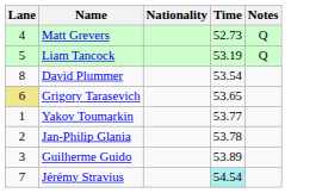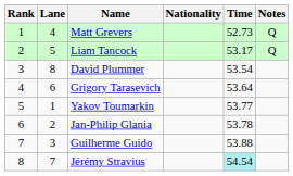+ column: Rank | 1 | 2 | 3 | 4 | 5 | 6 | 7 | 8
Liam Tancock | Time: 53.19 -> 53.17
Grigory Tarasevich | Lane: khaki background -> no background
Grigory Tarasevich | Time: 53.65 -> 53.64
Guilherme Guido | Time: 53.89 -> 53.88
